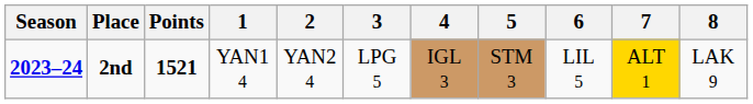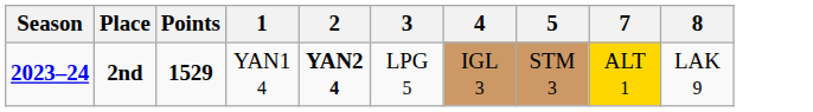- column: 6 | LIL 5
2nd | Points: 1521 -> 1529
2nd | 2: normal -> bold
